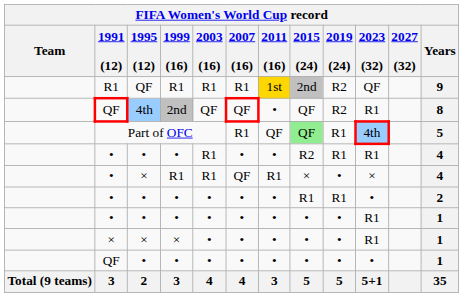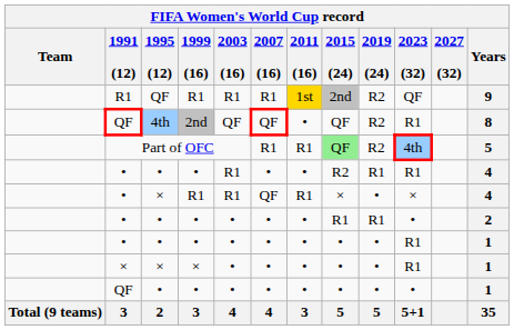Part of OFC | 2011 (16): QF -> R1
Part of OFC | 2019 (24): R1 -> R2
